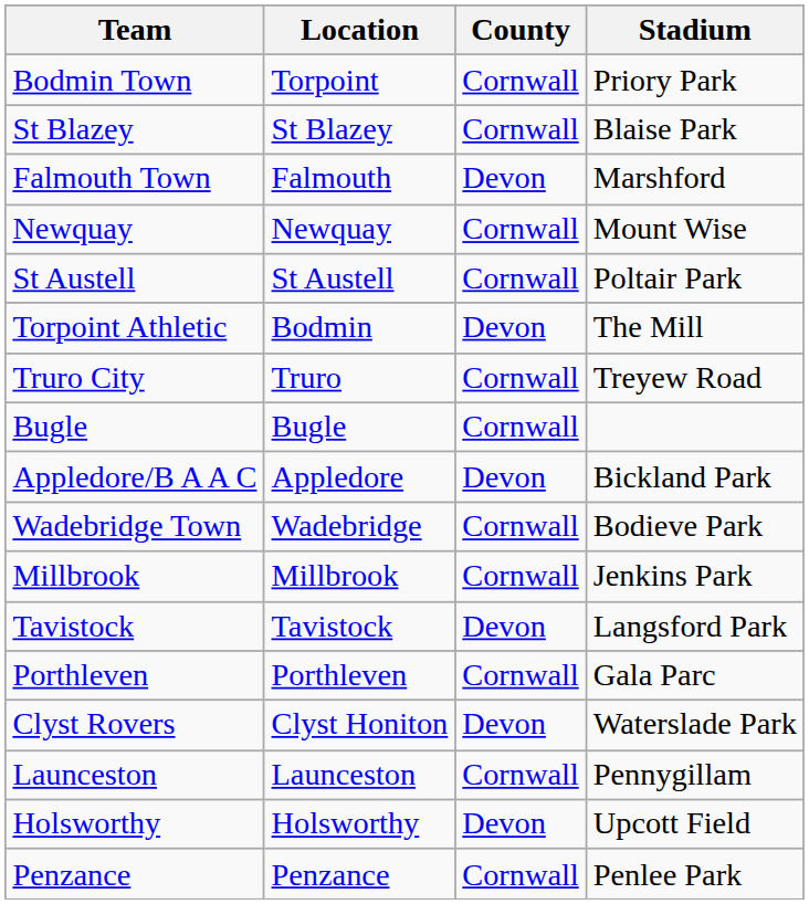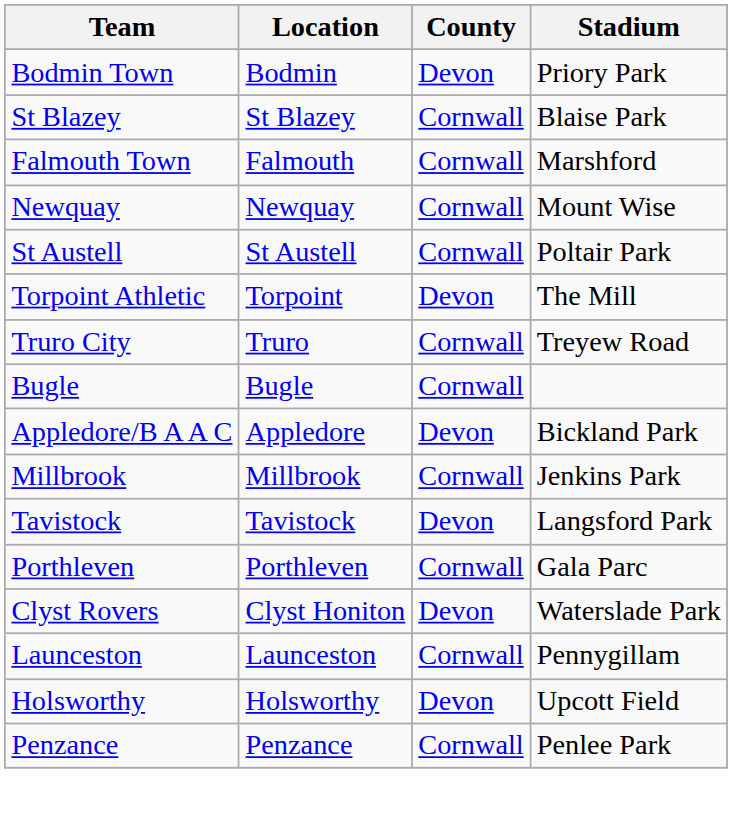Bodmin Town | Location: Torpoint -> Bodmin
Bodmin Town | County: Cornwall -> Devon
Falmouth Town | County: Devon -> Cornwall
Torpoint Athletic | Location: Bodmin -> Torpoint
- row: Wadebridge Town | Wadebridge | Cornwall | Bodieve Park
